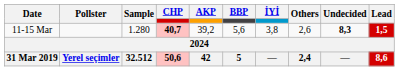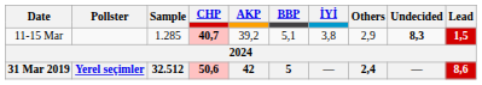11-15 Mar | Sample: 1.280 -> 1.285
11-15 Mar | BBP: 5,6 -> 5,1
11-15 Mar | Others: 2,6 -> 2,9
